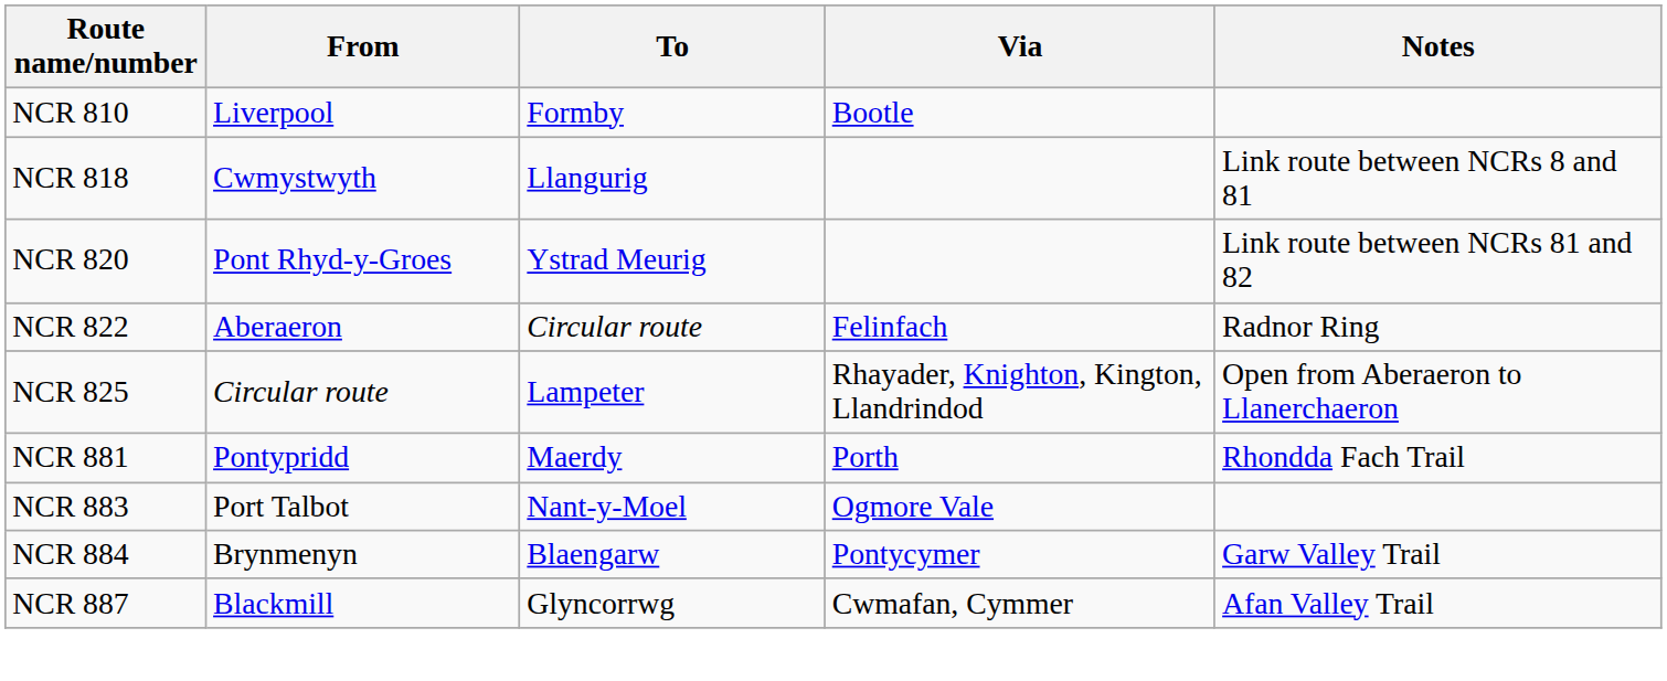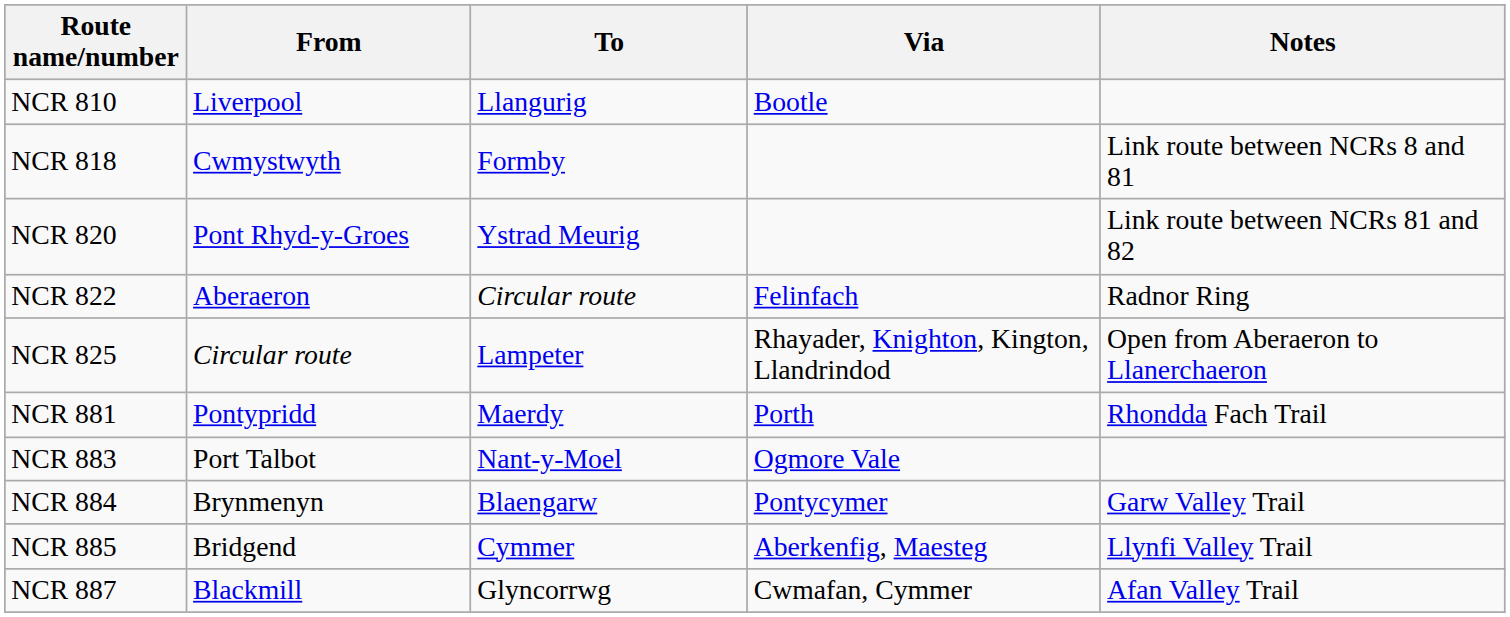NCR 810 | To: Formby -> Llangurig
NCR 818 | To: Llangurig -> Formby
+ row: NCR 885 | Bridgend | Cymmer | Aberkenfig, Maesteg | Llynfi Valley Trail
